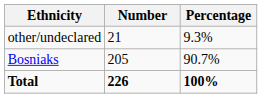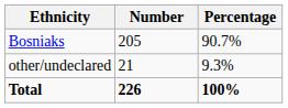rows swapped: Bosniaks <-> other/undeclared
